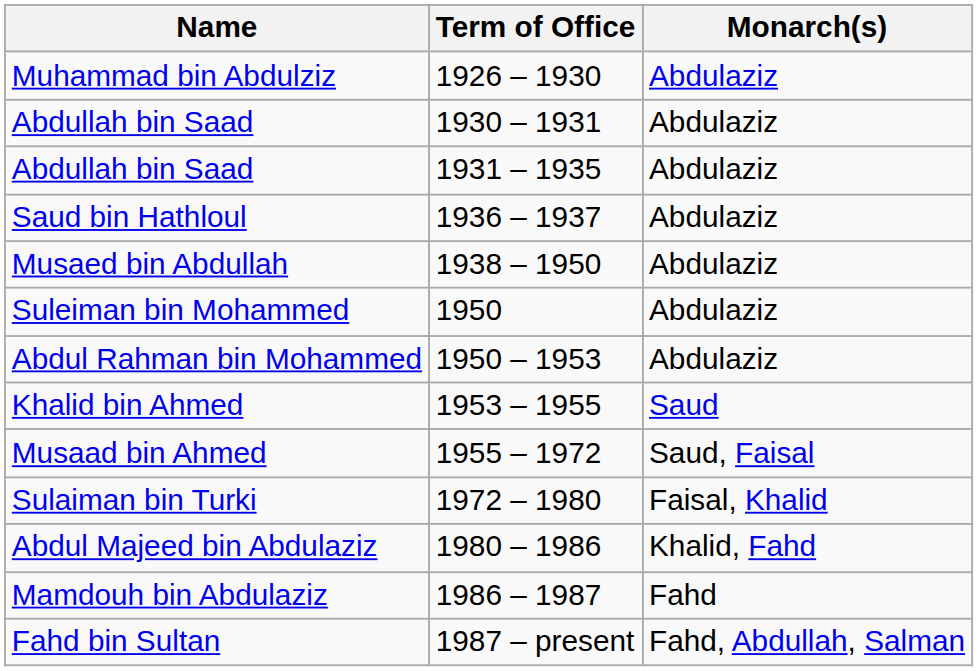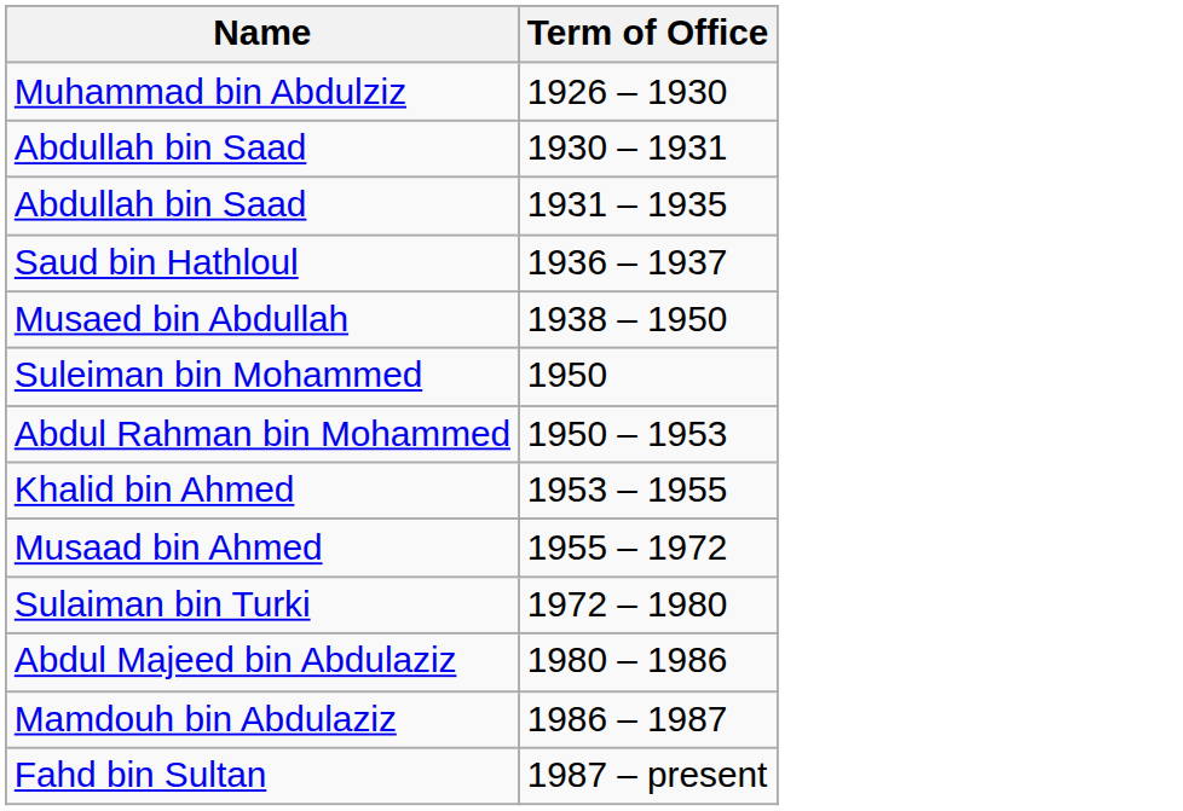- column: Monarch(s) | Abdulaziz | Abdulaziz | Abdulaziz | Abdulaziz | Abdulaziz | Abdulaziz | Abdulaziz | Saud | Saud, Faisal | Faisal, Khalid | Khalid, Fahd | Fahd | Fahd, Abdullah, Salman
